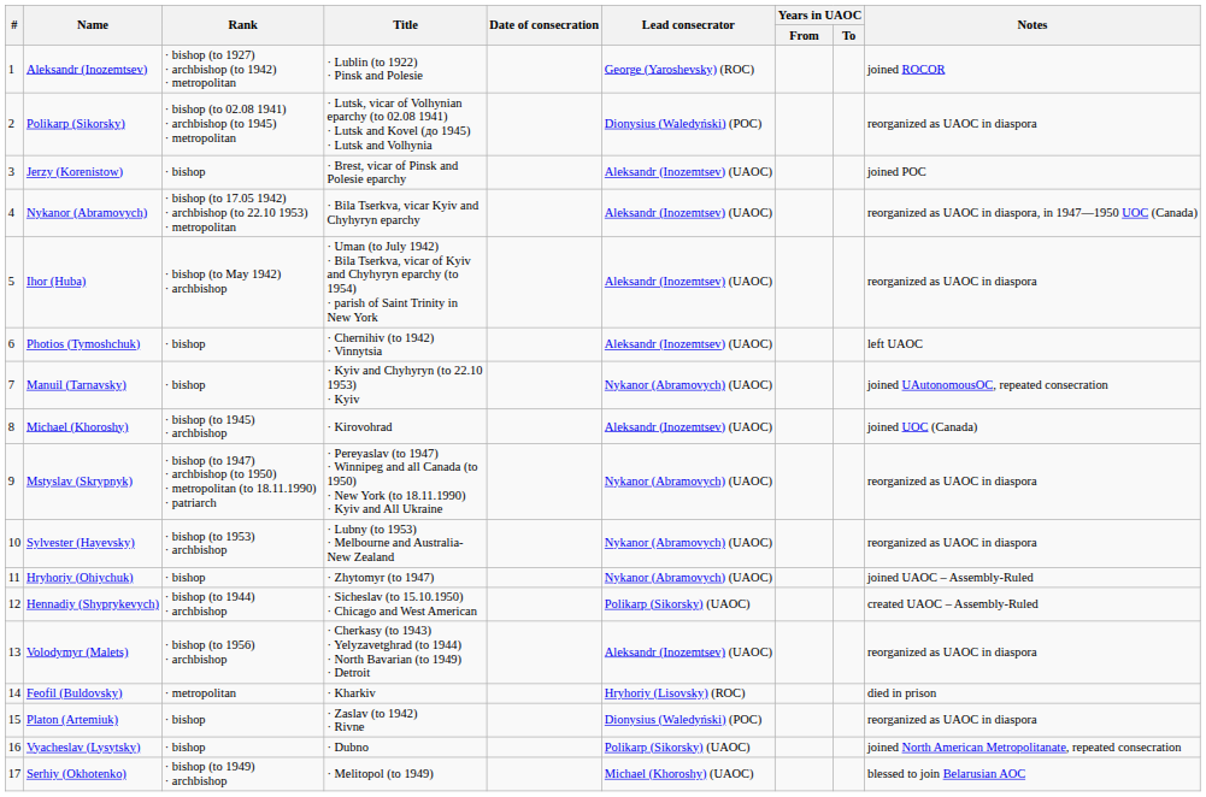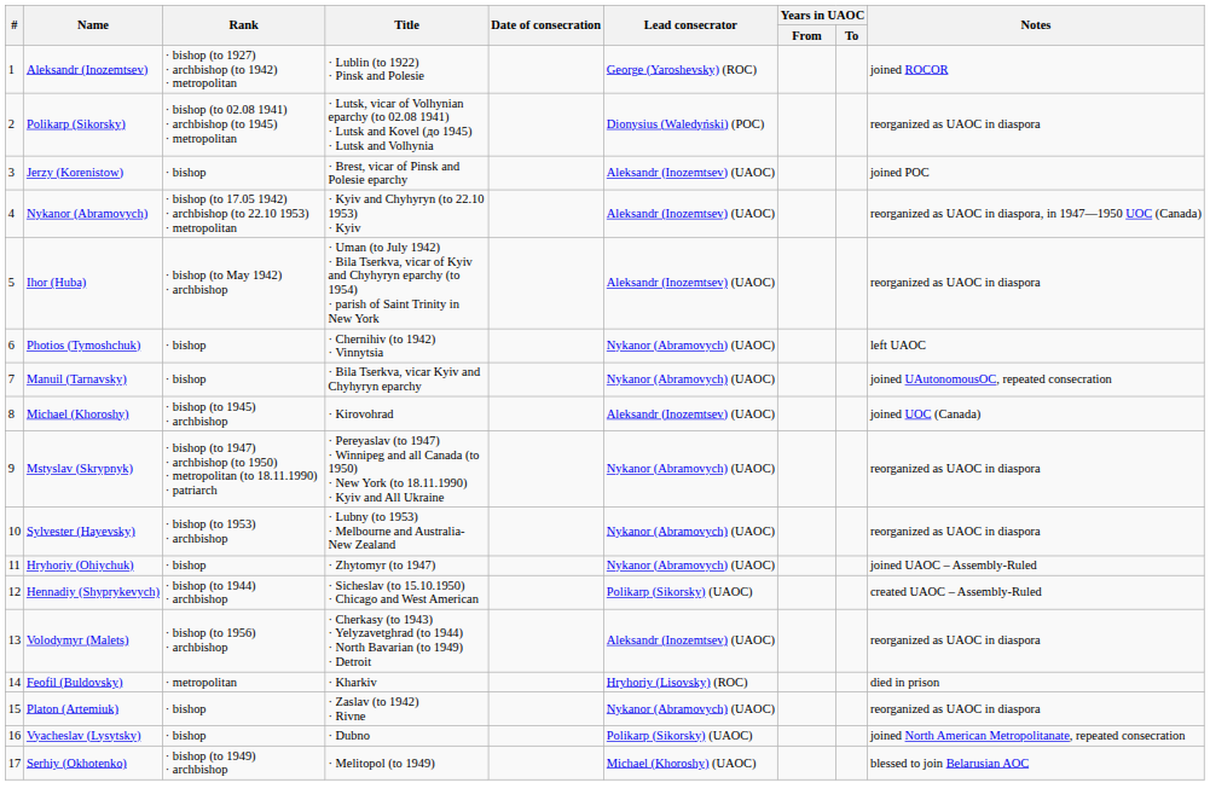Nykanor (Abramovych) | Title: · Bila Tserkva, vicar Kyiv and Chyhyryn eparchy -> · Kyiv and Chyhyryn (to 22.10 1953) · Kyiv
Photios (Tymoshchuk) | Lead consecrator: Aleksandr (Inozemtsev) (UAOC) -> Nykanor (Abramovych) (UAOC)
Manuil (Tarnavsky) | Title: · Kyiv and Chyhyryn (to 22.10 1953) · Kyiv -> · Bila Tserkva, vicar Kyiv and Chyhyryn eparchy
Platon (Artemiuk) | Lead consecrator: Dionysius (Waledyński) (POC) -> Nykanor (Abramovych) (UAOC)
